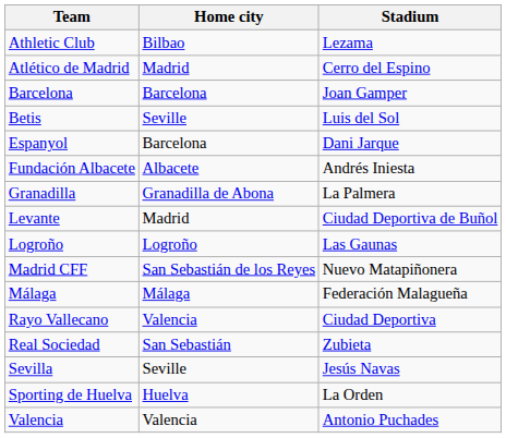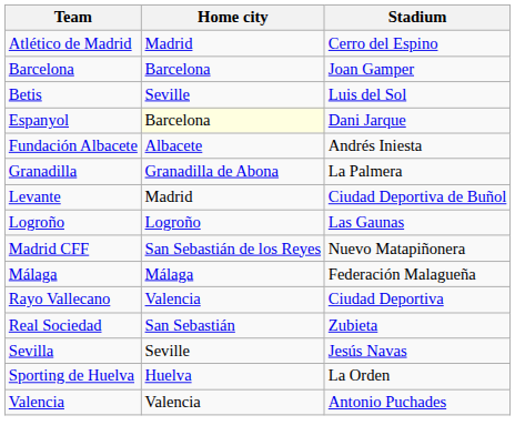- row: Athletic Club | Bilbao | Lezama
Espanyol | Home city: no background -> lightyellow background
